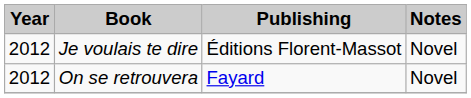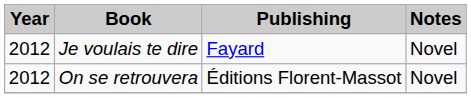Je voulais te dire | Publishing: Éditions Florent-Massot -> Fayard
On se retrouvera | Publishing: Fayard -> Éditions Florent-Massot
